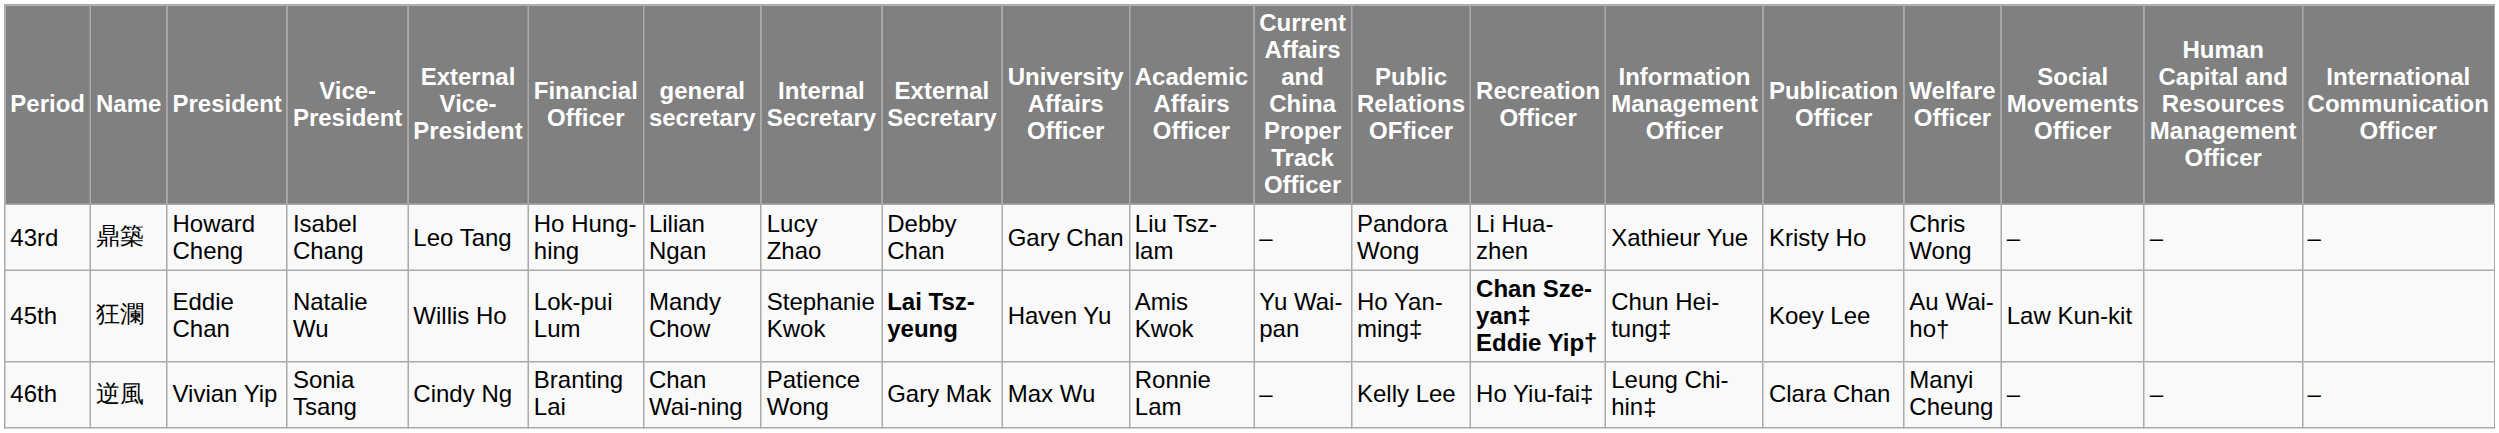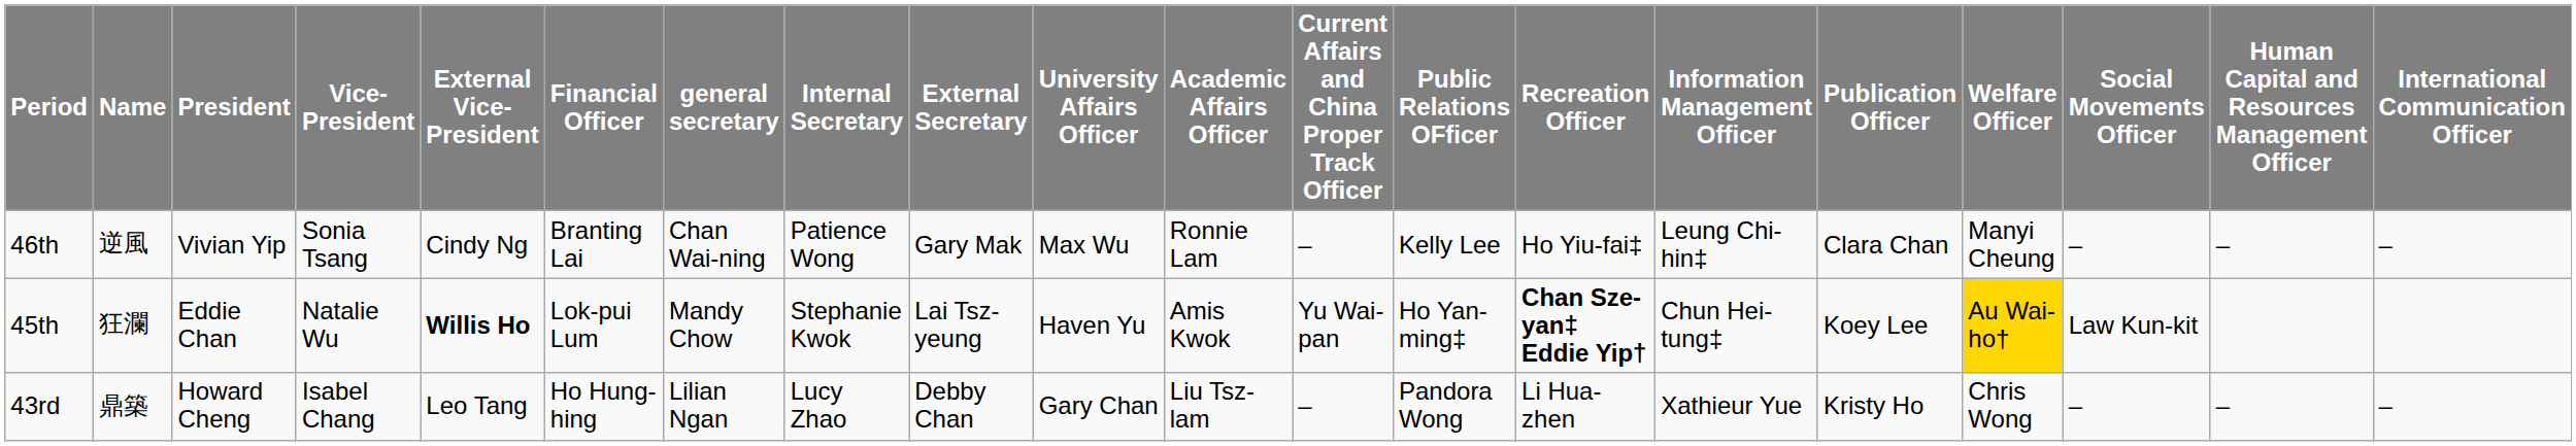rows swapped: 46th <-> 43rd
45th | External Vice-President: normal -> bold
45th | External Secretary: bold -> normal
45th | Welfare Officer: no background -> gold background
